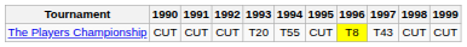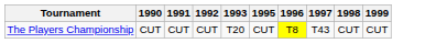- column: 1994 | T55
